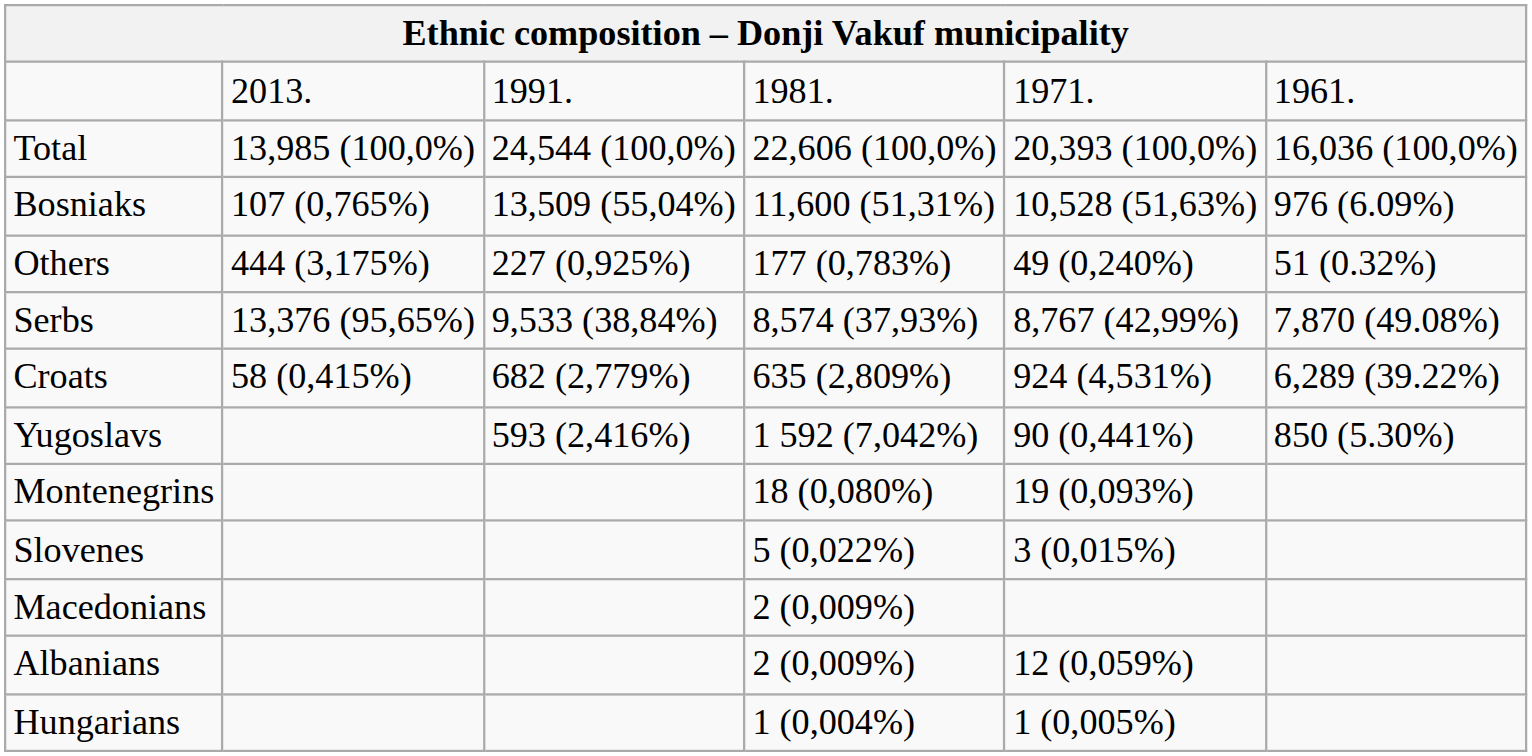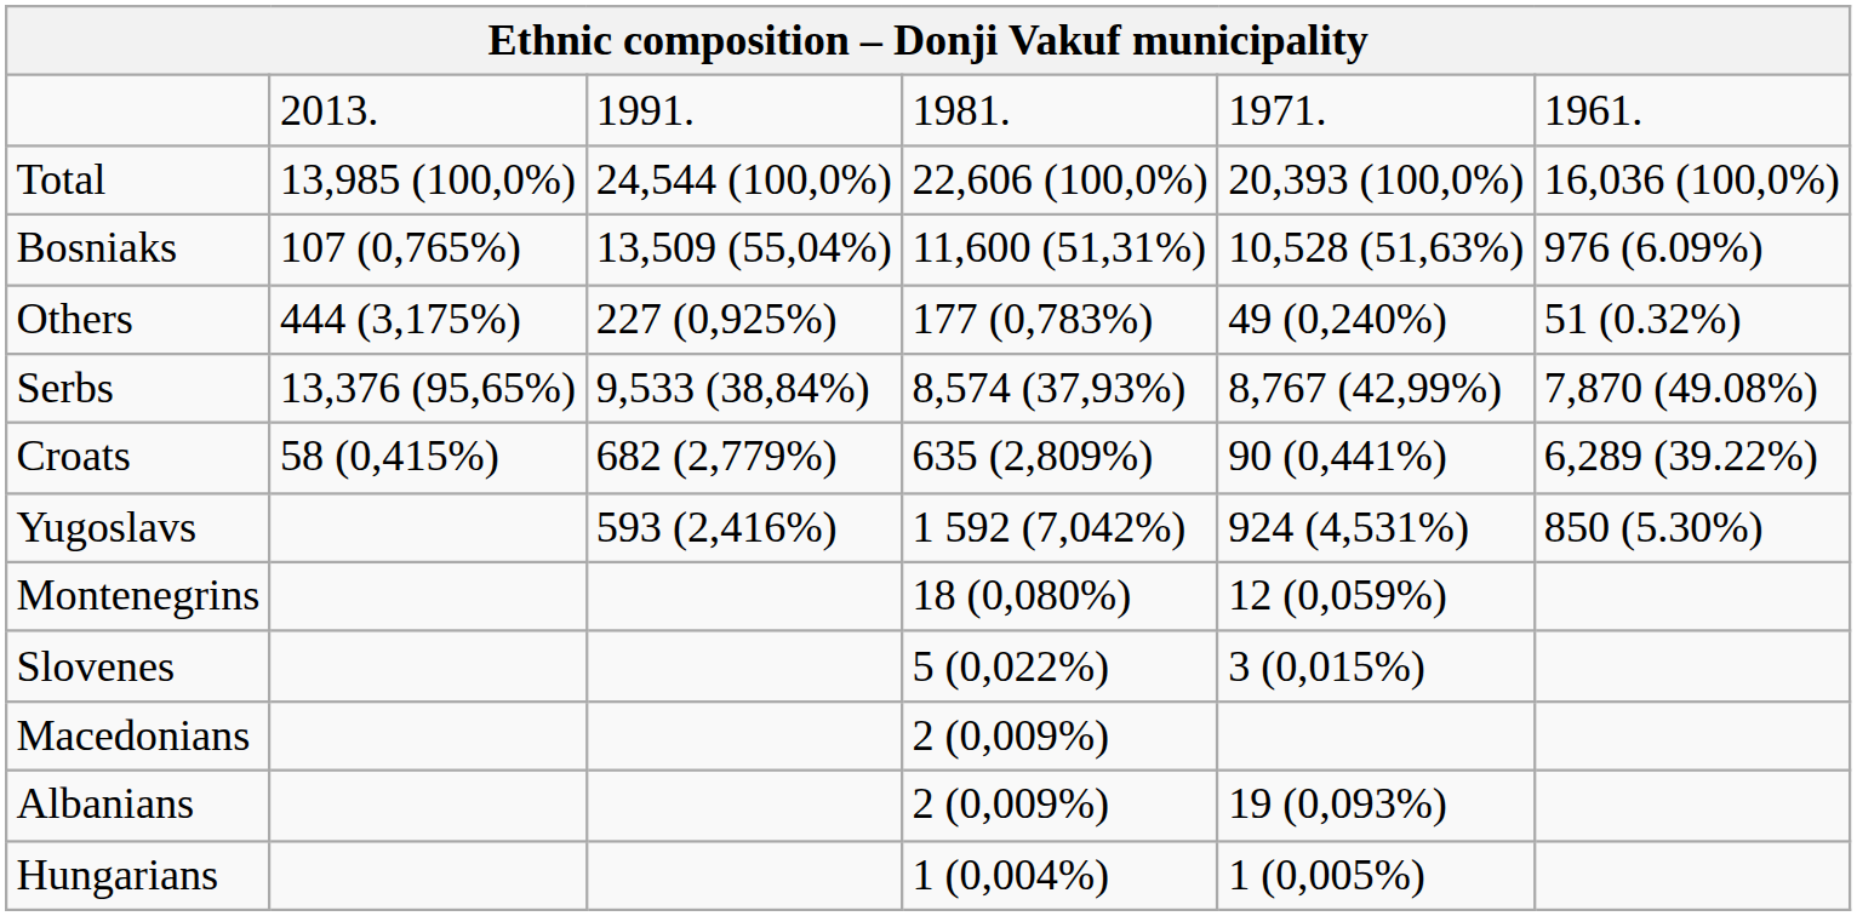Croats | column 5: 924 (4,531%) -> 90 (0,441%)
Yugoslavs | column 5: 90 (0,441%) -> 924 (4,531%)
Montenegrins | column 5: 19 (0,093%) -> 12 (0,059%)
Albanians | column 5: 12 (0,059%) -> 19 (0,093%)
